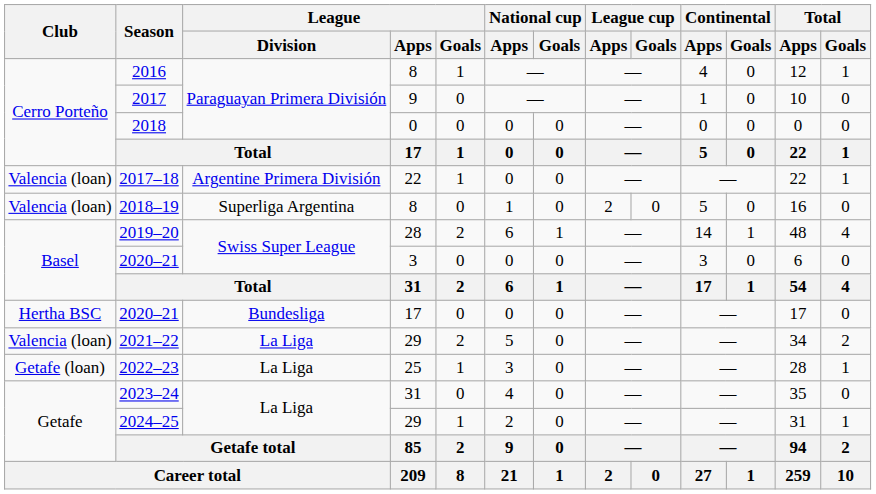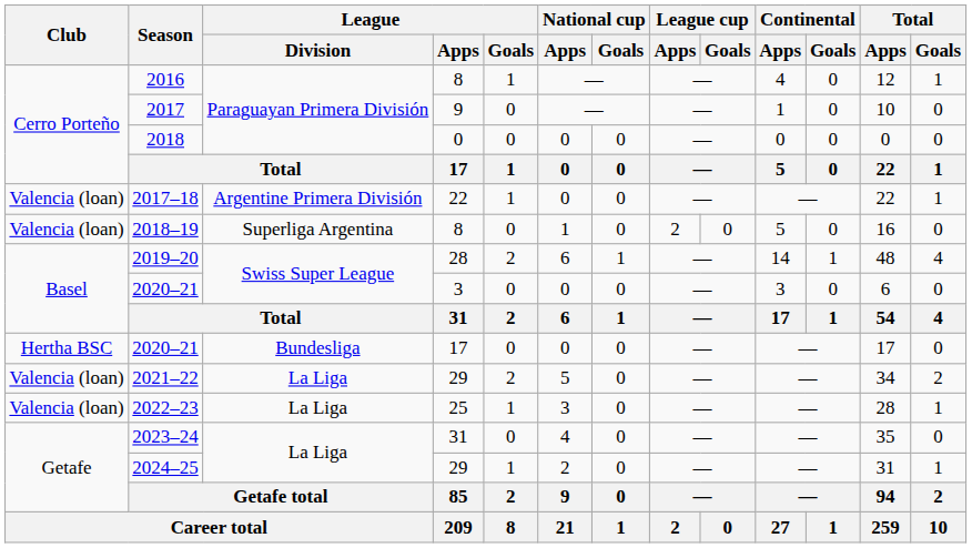2022–23 | Club: Getafe (loan) -> Valencia (loan)
